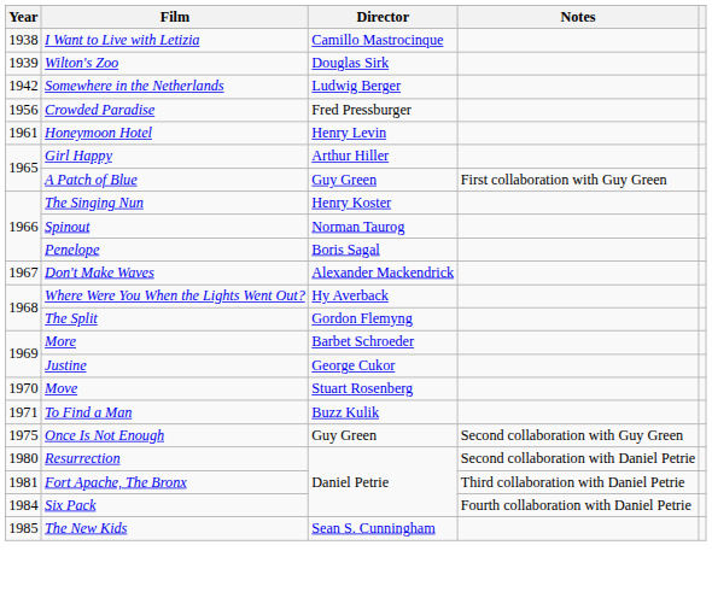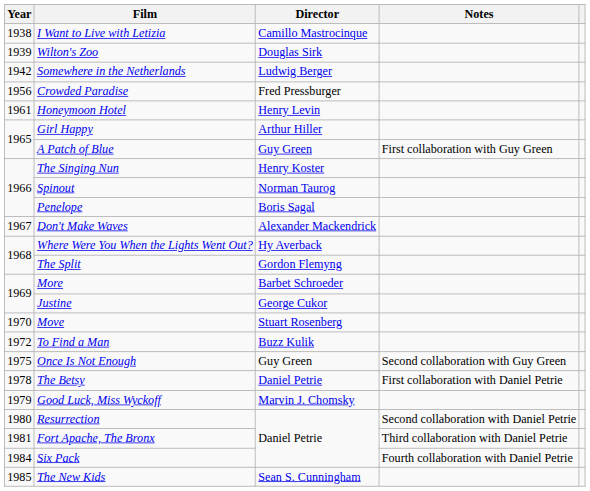To Find a Man | Year: 1971 -> 1972
+ row: 1978 | The Betsy | Daniel Petrie | First collaboration with Daniel Petrie
+ row: 1979 | Good Luck, Miss Wyckoff | Marvin J. Chomsky
